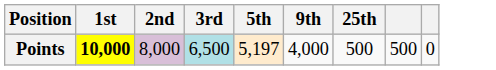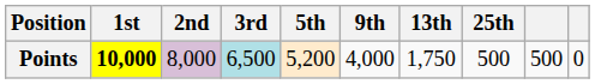+ column: 13th | 1,750
Points | 5th: 5,197 -> 5,200
